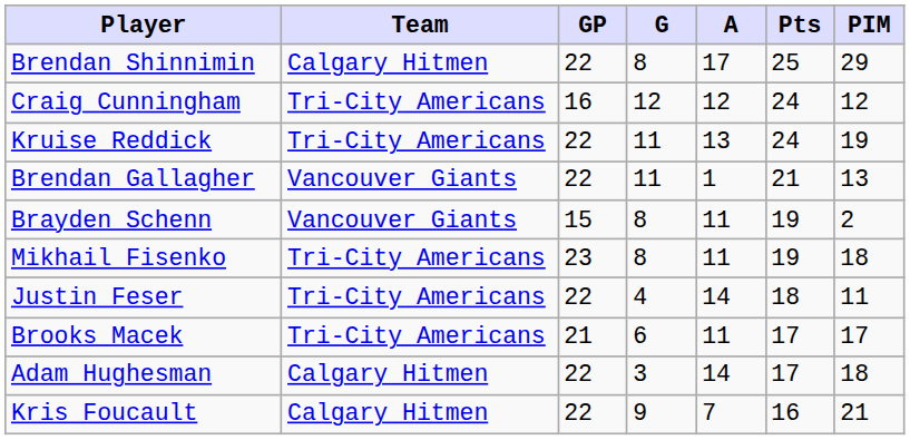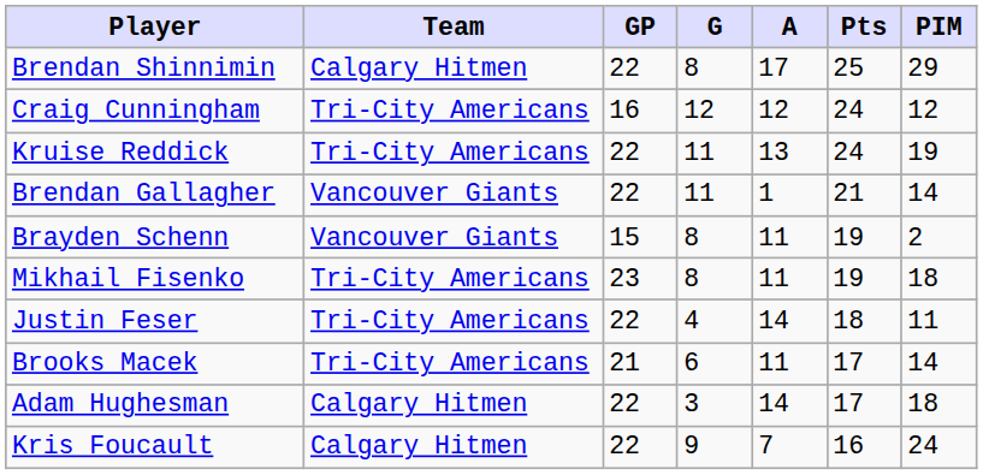Brendan Gallagher | PIM: 13 -> 14
Brooks Macek | PIM: 17 -> 14
Kris Foucault | PIM: 21 -> 24
